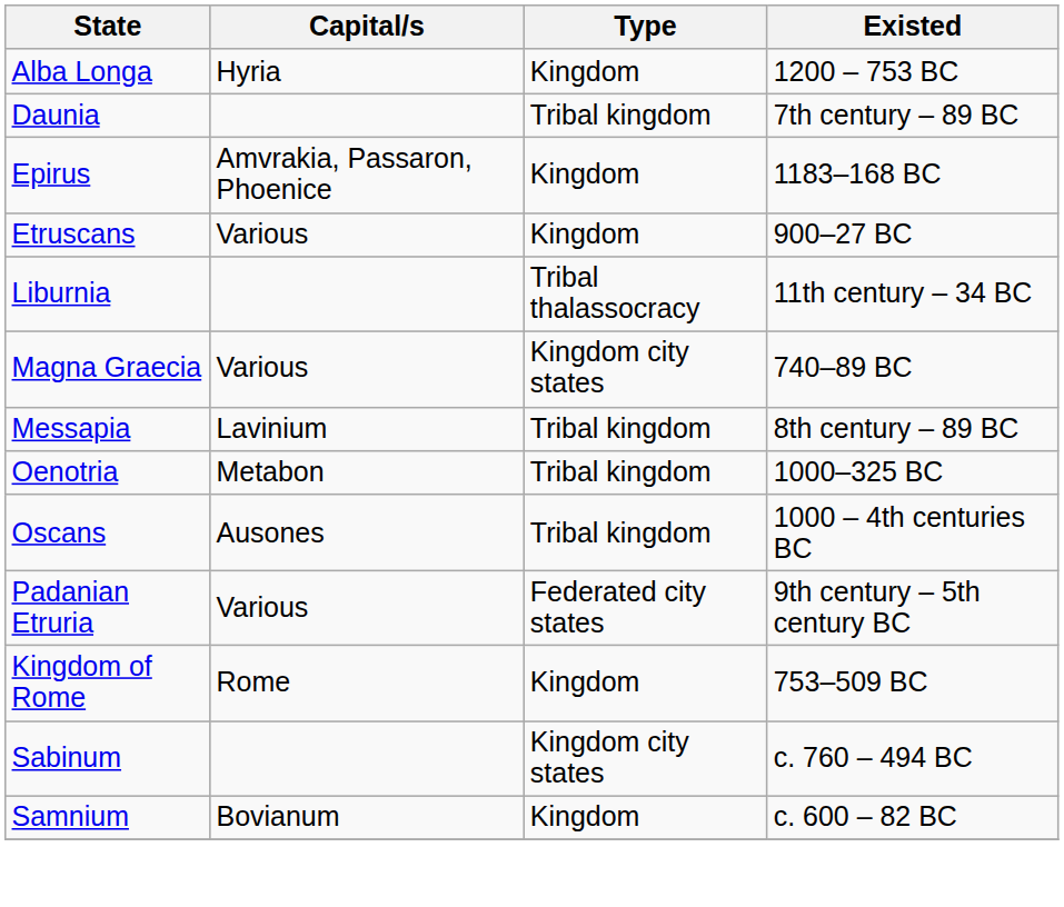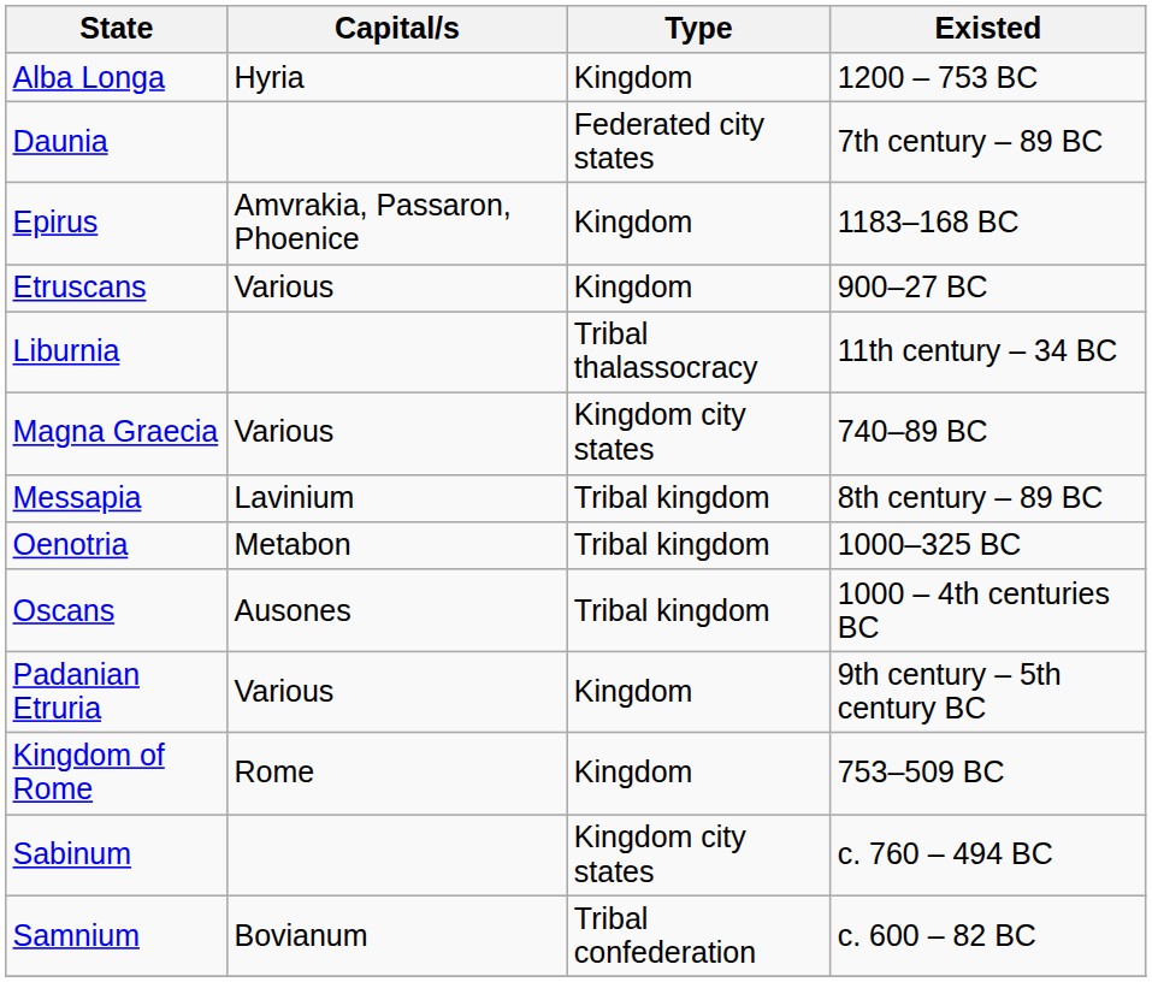Daunia | Type: Tribal kingdom -> Federated city states
Padanian Etruria | Type: Federated city states -> Kingdom
Samnium | Type: Kingdom -> Tribal confederation
